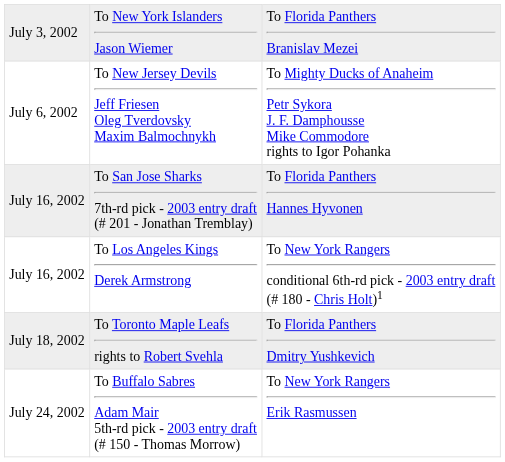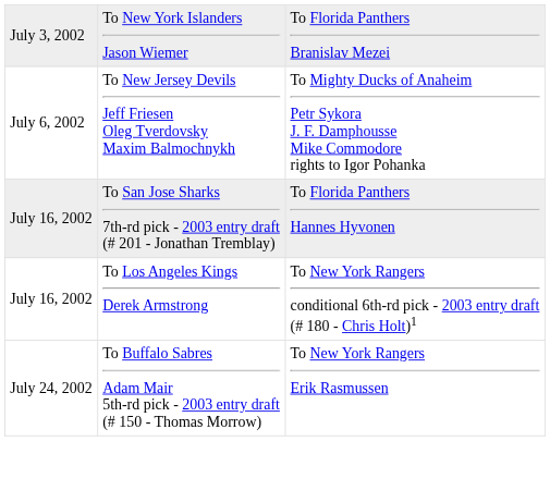- row: July 18, 2002 | To Toronto Maple Leafs rights to Robert Svehla | To Florida Panthers Dmitry Yushkevich
